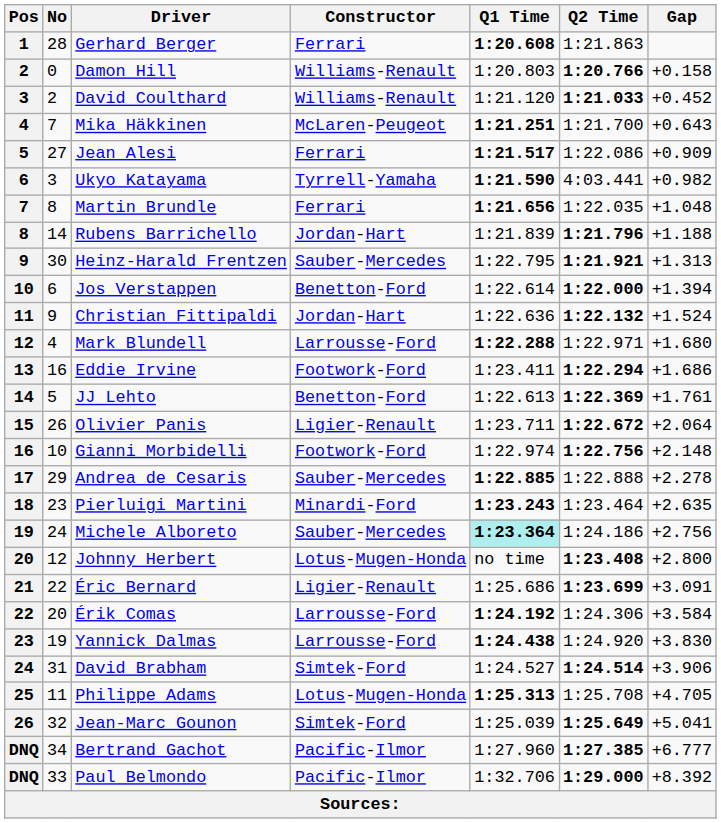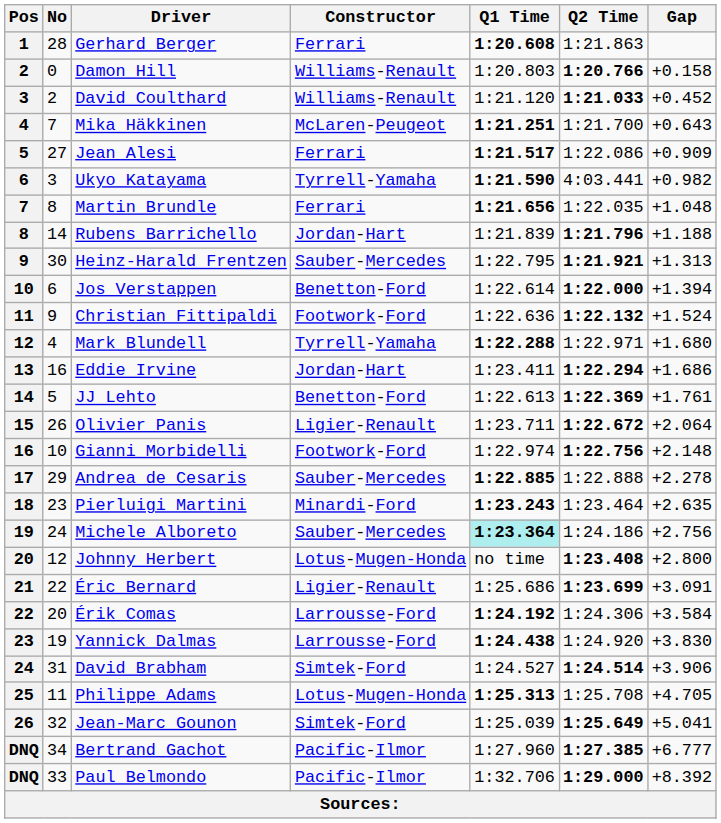Christian Fittipaldi | Constructor: Jordan-Hart -> Footwork-Ford
Mark Blundell | Constructor: Larrousse-Ford -> Tyrrell-Yamaha
Eddie Irvine | Constructor: Footwork-Ford -> Jordan-Hart
